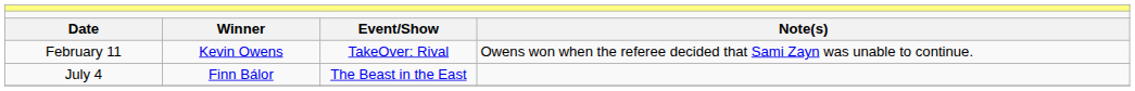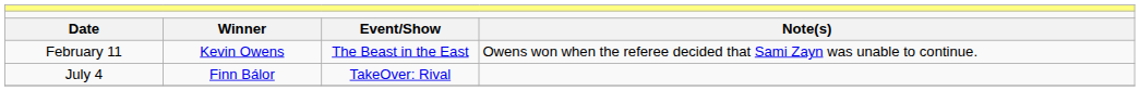February 11 | column 3: TakeOver: Rival -> The Beast in the East
July 4 | column 3: The Beast in the East -> TakeOver: Rival
